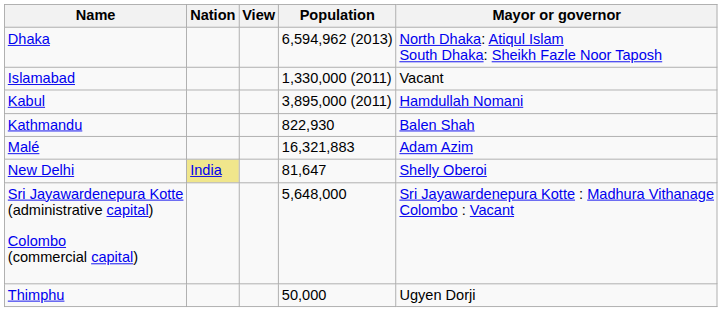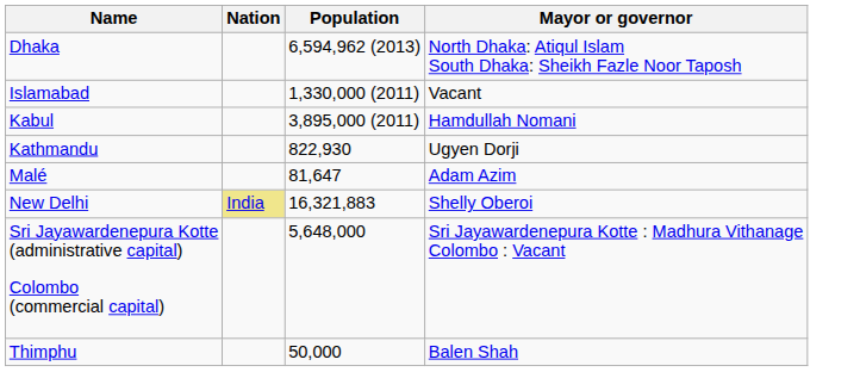- column: View
Kathmandu | Mayor or governor: Balen Shah -> Ugyen Dorji
Malé | Population: 16,321,883 -> 81,647
New Delhi | Population: 81,647 -> 16,321,883
Thimphu | Mayor or governor: Ugyen Dorji -> Balen Shah
